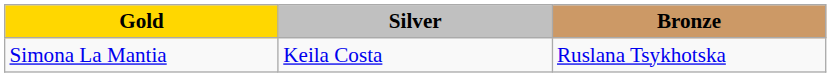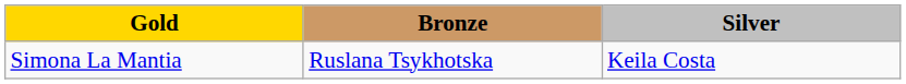columns swapped: Silver <-> Bronze
